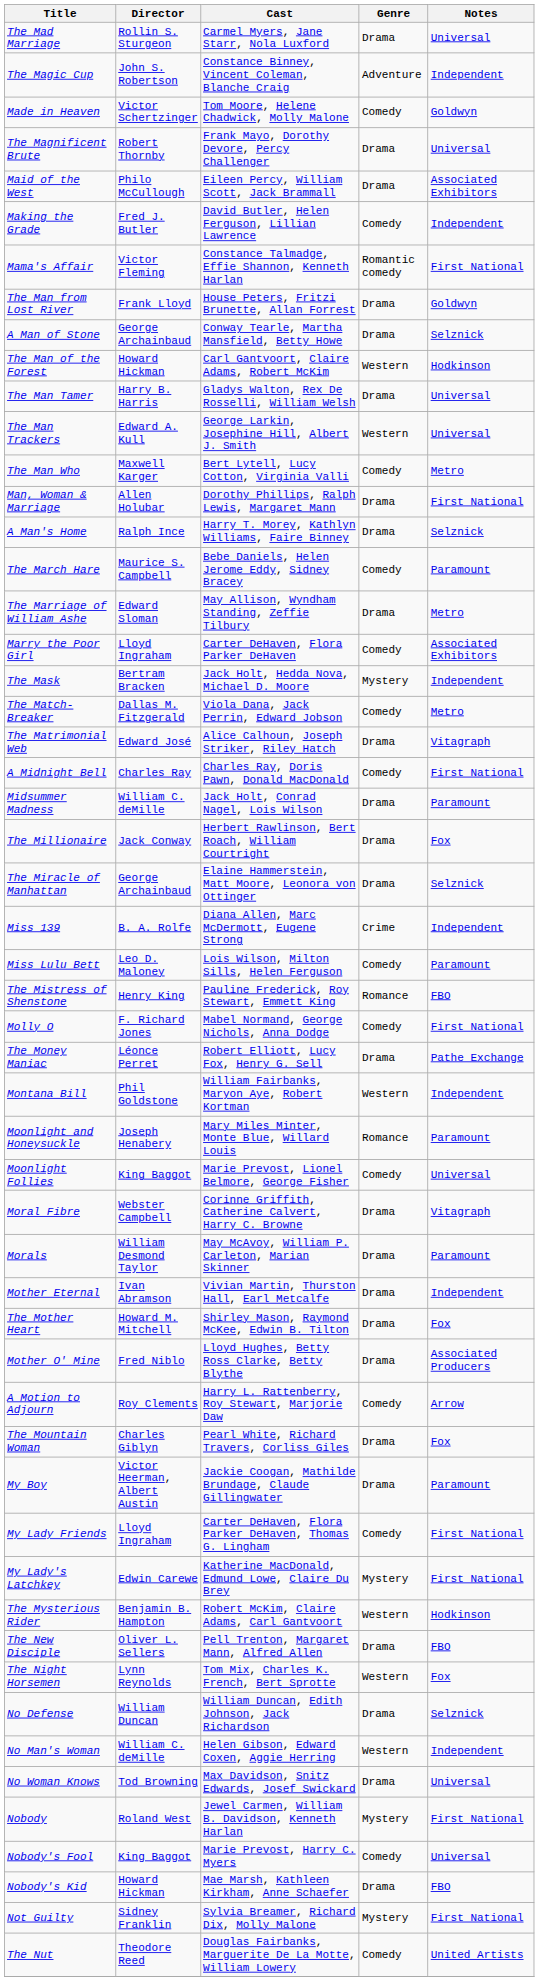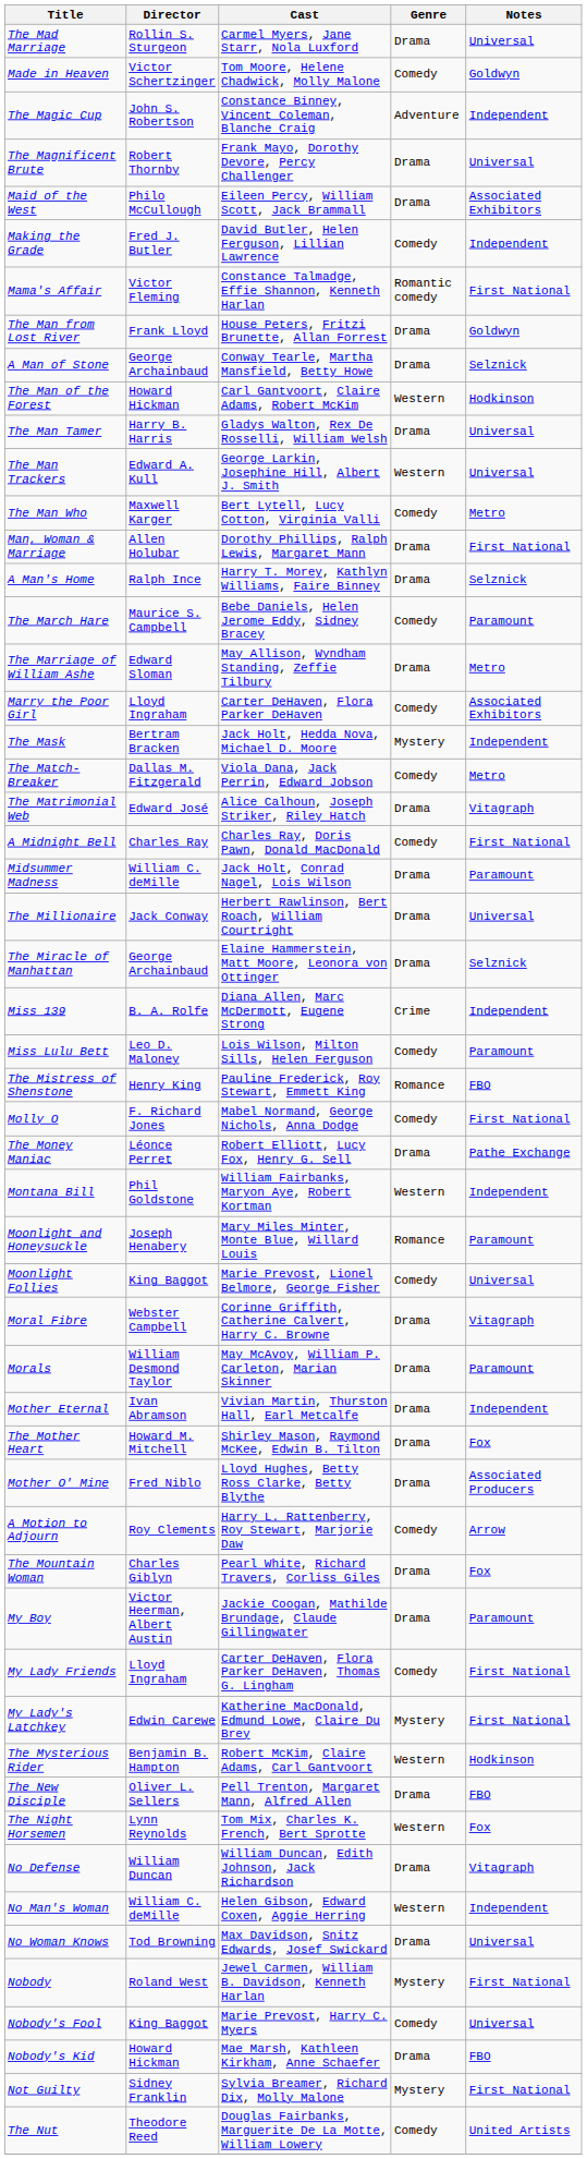rows swapped: Made in Heaven <-> The Magic Cup
The Millionaire | Notes: Fox -> Universal
No Defense | Notes: Selznick -> Vitagraph
